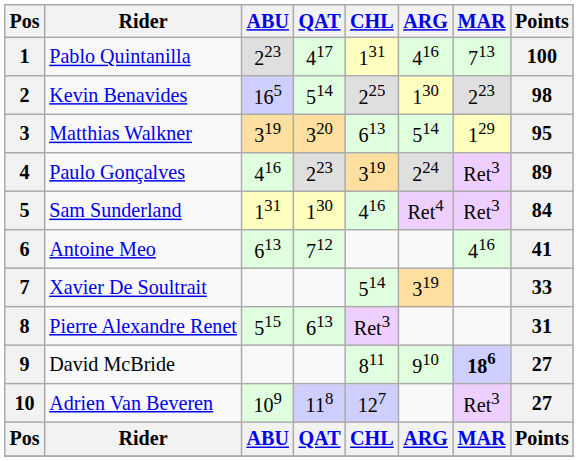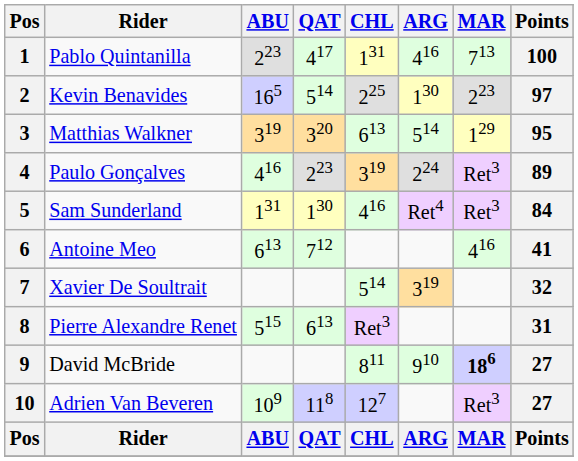2 | Points: 98 -> 97
7 | Points: 33 -> 32
